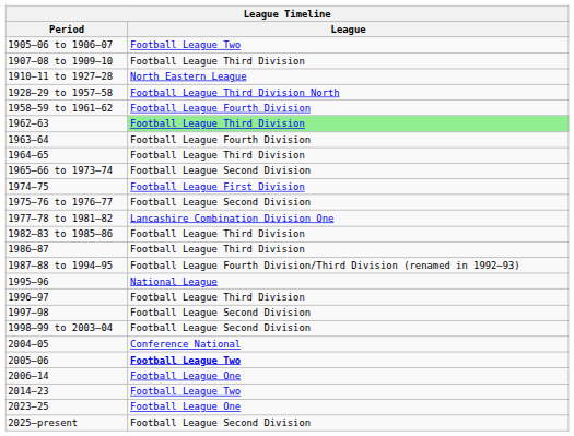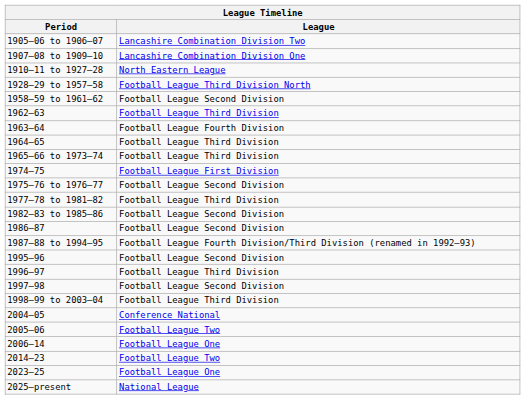1905–06 to 1906–07 | League: Football League Two -> Lancashire Combination Division Two
1907–08 to 1909–10 | League: Football League Third Division -> Lancashire Combination Division One
1958–59 to 1961–62 | League: Football League Fourth Division -> Football League Second Division
1962–63 | League: lightgreen background -> no background
1965–66 to 1973–74 | League: Football League Second Division -> Football League Third Division
1977–78 to 1981–82 | League: Lancashire Combination Division One -> Football League Third Division
1982–83 to 1985–86 | League: Football League Third Division -> Football League Second Division
1986–87 | League: Football League Third Division -> Football League Second Division
1995–96 | League: National League -> Football League Second Division
1998–99 to 2003–04 | League: Football League Second Division -> Football League Third Division
2005–06 | League: bold -> normal
2025–present | League: Football League Second Division -> National League
